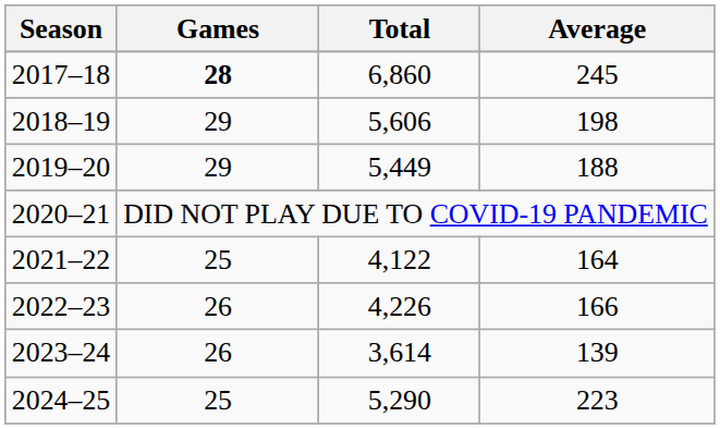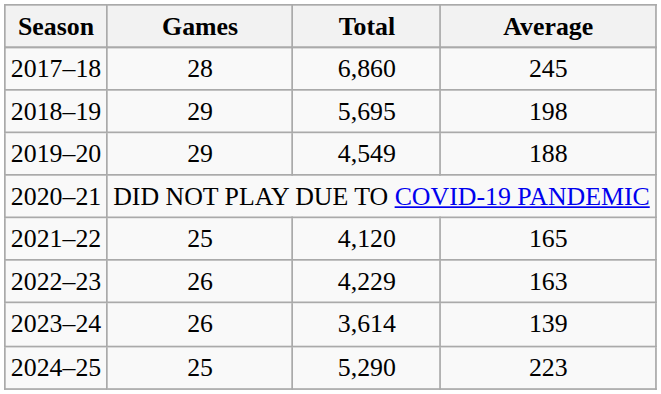2017–18 | Games: bold -> normal
2018–19 | Total: 5,606 -> 5,695
2019–20 | Total: 5,449 -> 4,549
2021–22 | Total: 4,122 -> 4,120
2021–22 | Average: 164 -> 165
2022–23 | Total: 4,226 -> 4,229
2022–23 | Average: 166 -> 163
